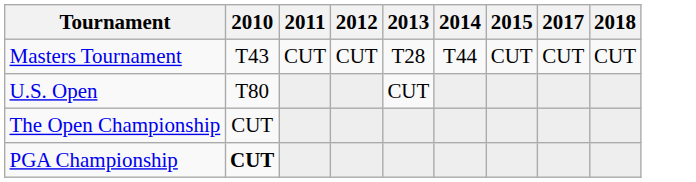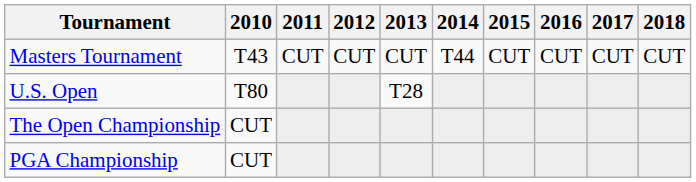+ column: 2016 | CUT
Masters Tournament | 2013: T28 -> CUT
U.S. Open | 2013: CUT -> T28
PGA Championship | 2010: bold -> normal
